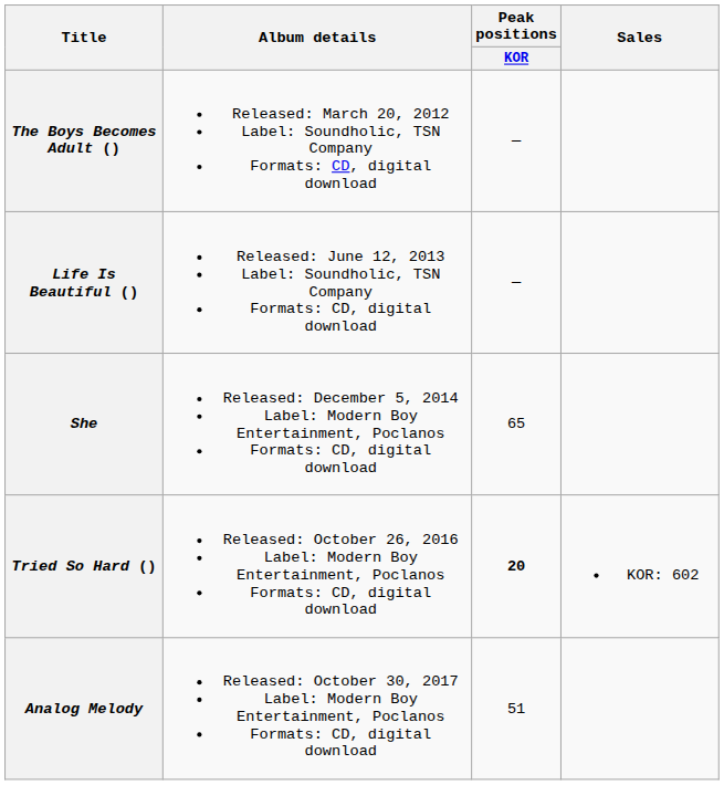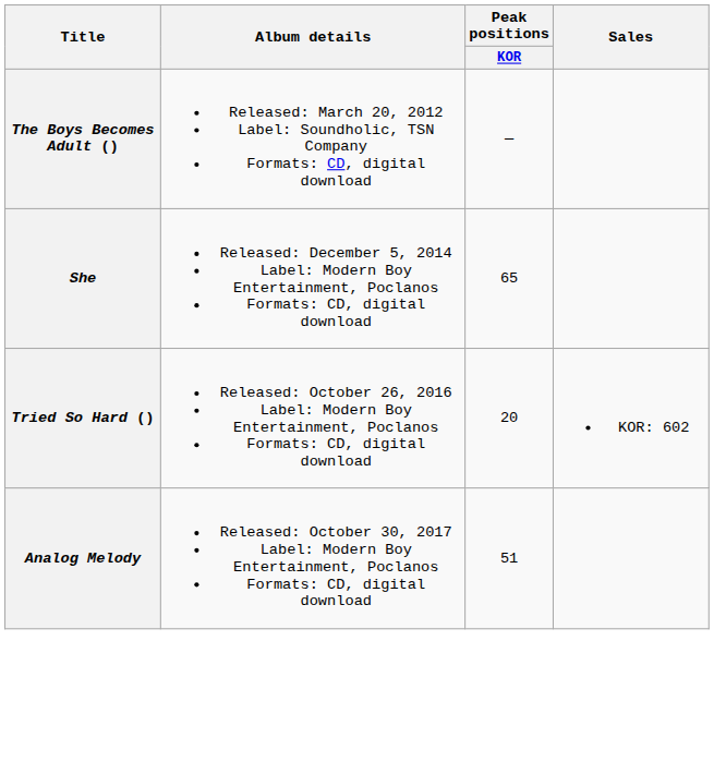- row: Life Is Beautiful () | Released: June 12, 2013 Label: Soundholic, TSN Company Formats: CD, digital download | —
Tried So Hard () | Peak positions / KOR: bold -> normal
